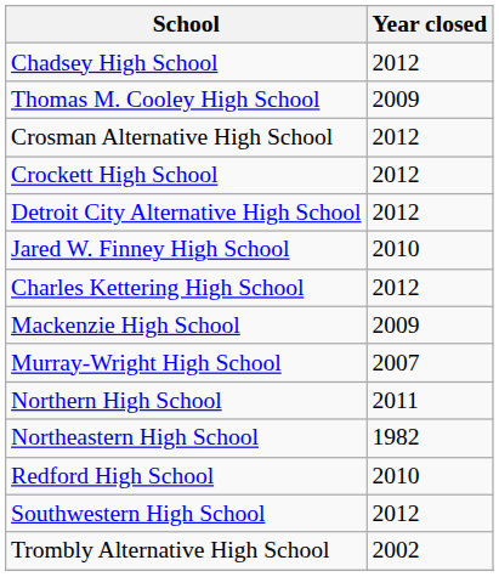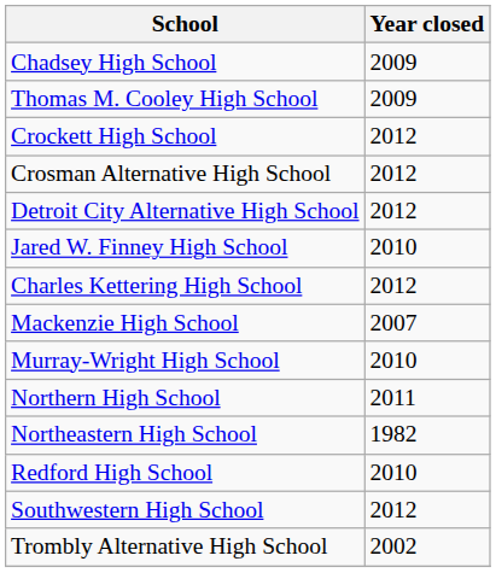Chadsey High School | Year closed: 2012 -> 2009
rows swapped: Crockett High School <-> Crosman Alternative High School
Mackenzie High School | Year closed: 2009 -> 2007
Murray-Wright High School | Year closed: 2007 -> 2010
